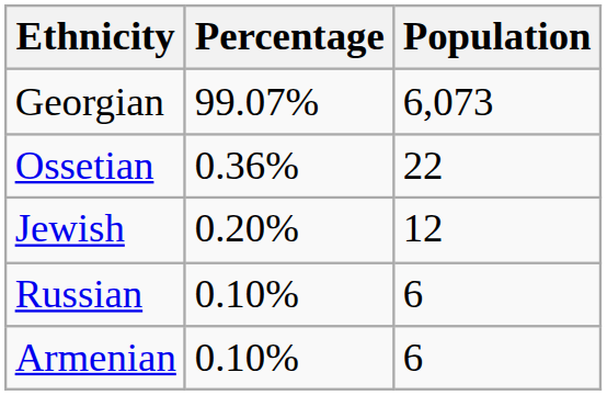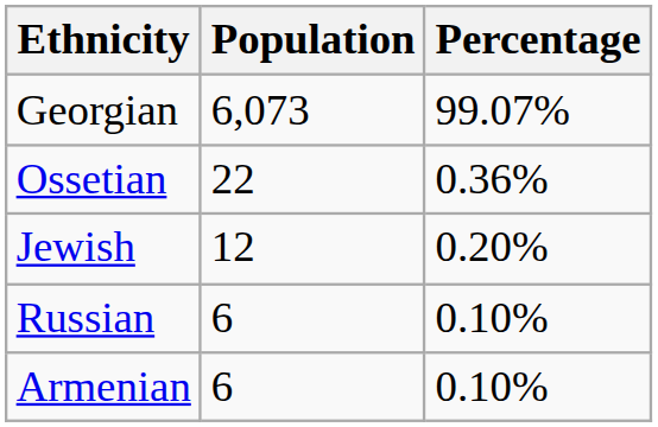columns swapped: Percentage <-> Population
